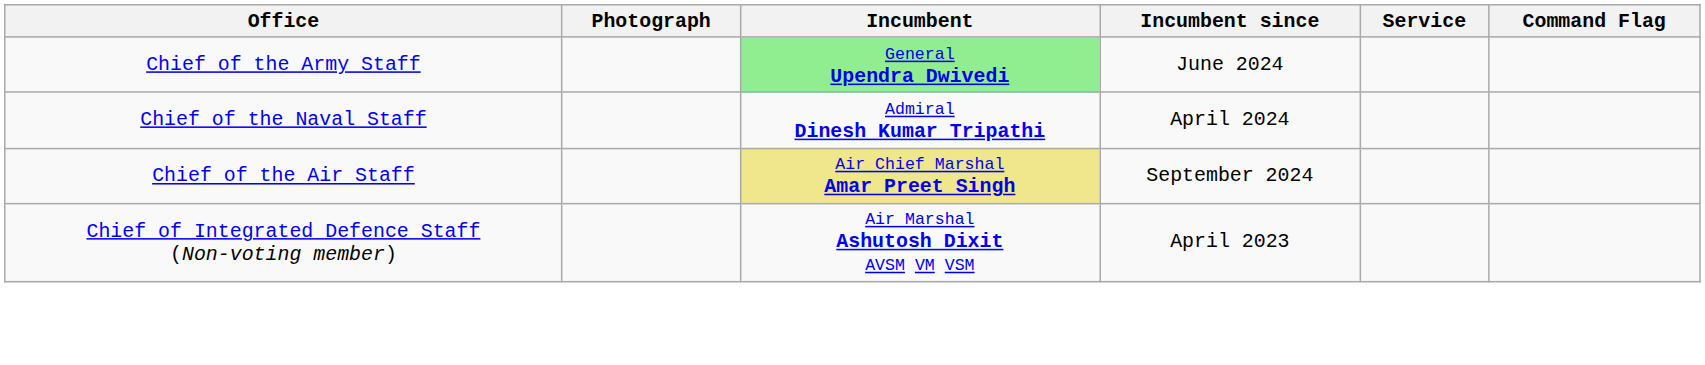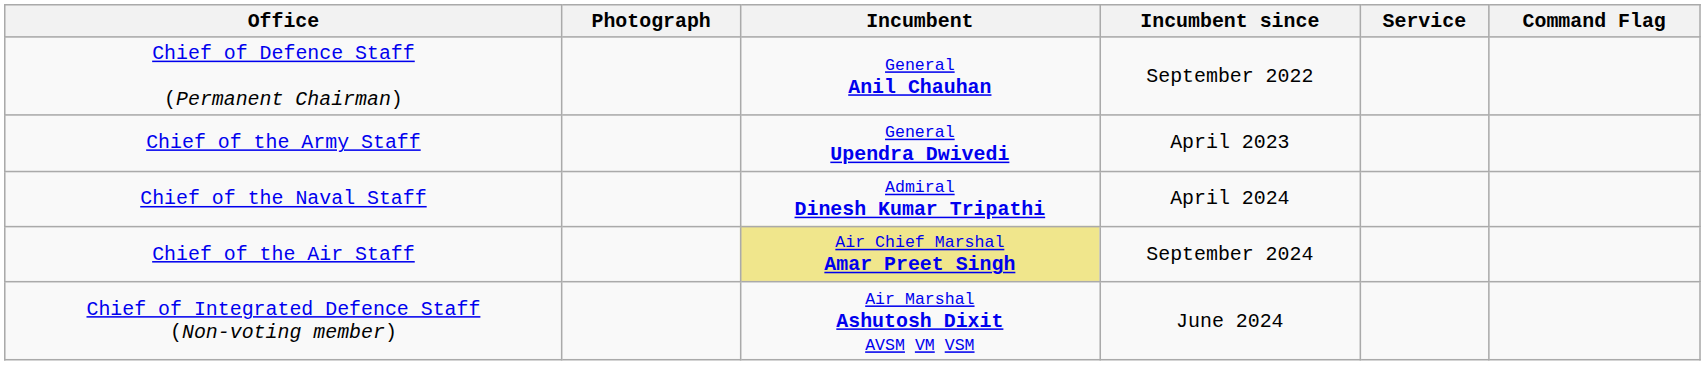+ row: Chief of Defence Staff (Permanent Chairman) | General Anil Chauhan | September 2022
Chief of the Army Staff | Incumbent: lightgreen background -> no background
Chief of the Army Staff | Incumbent since: June 2024 -> April 2023
Chief of Integrated Defence Staff (Non-voting member) | Incumbent since: April 2023 -> June 2024
